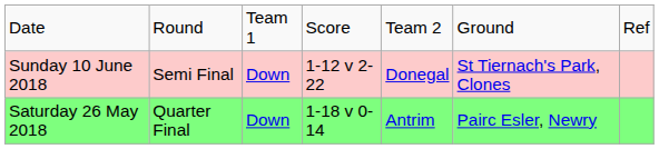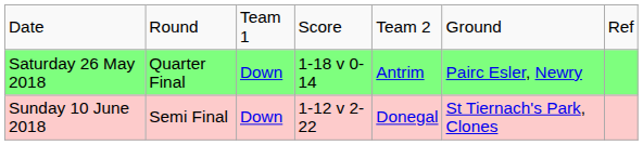rows swapped: Saturday 26 May 2018 <-> Sunday 10 June 2018
